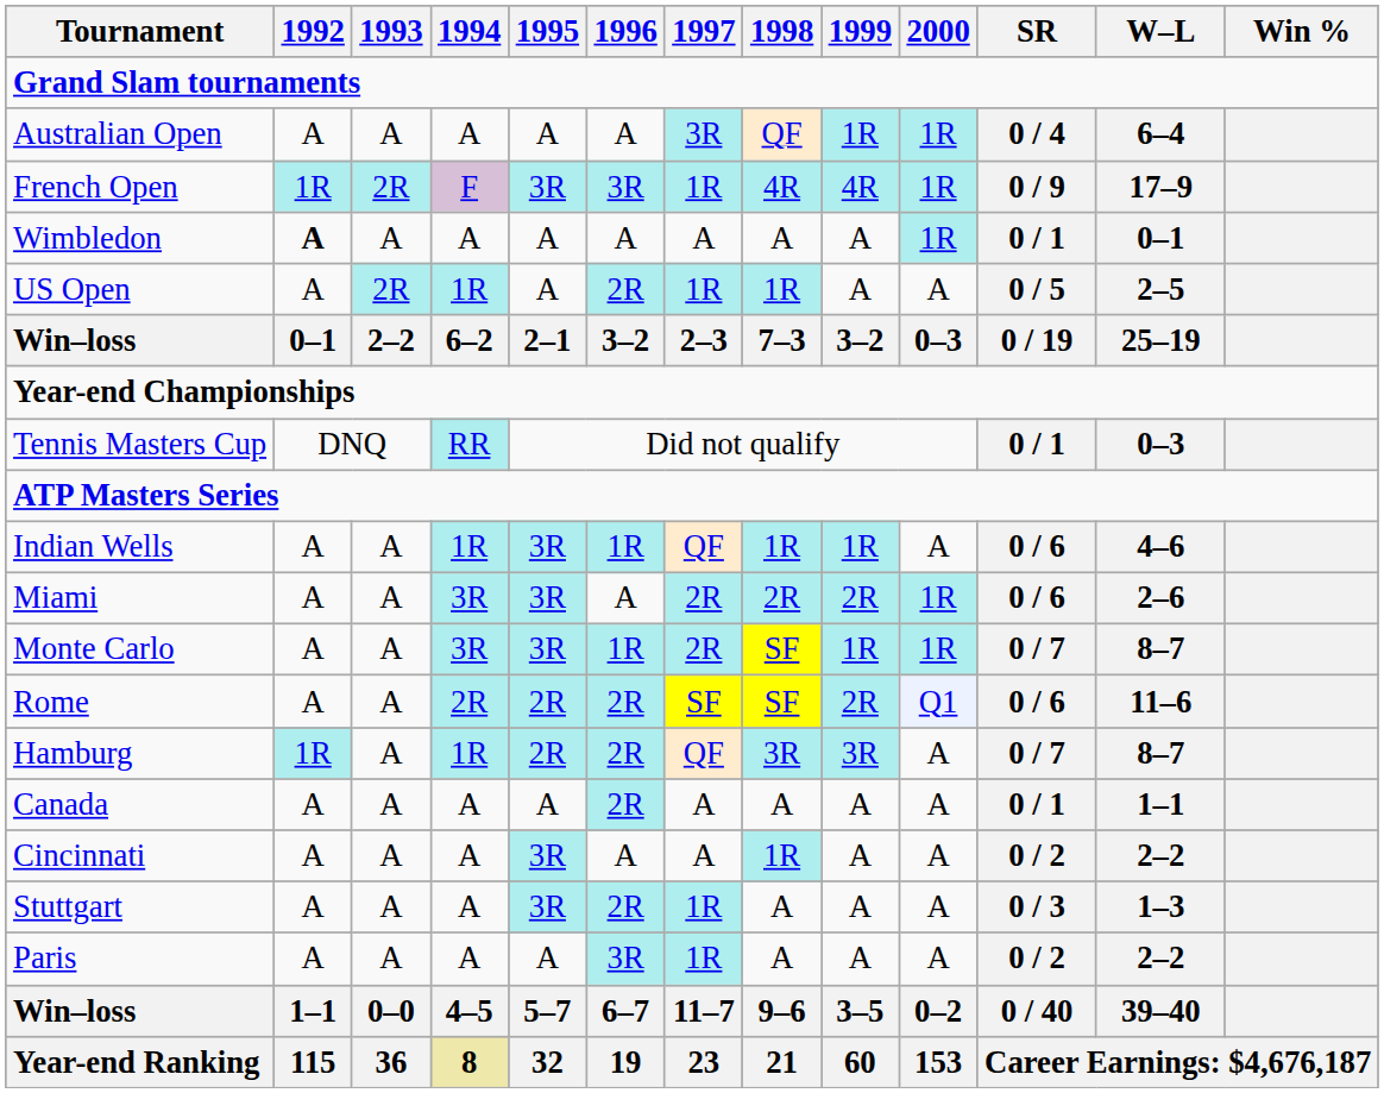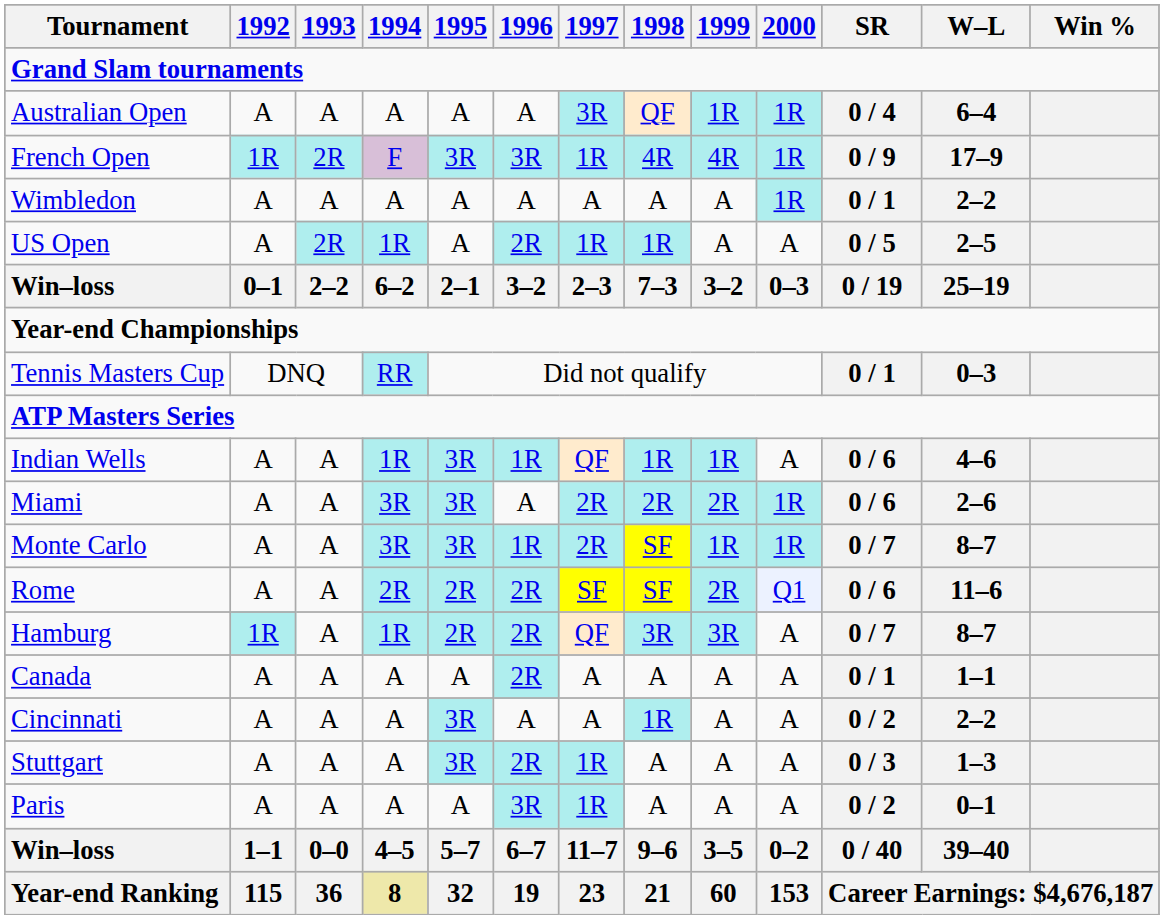Wimbledon | 1992: bold -> normal
Wimbledon | W–L: 0–1 -> 2–2
Paris | W–L: 2–2 -> 0–1
